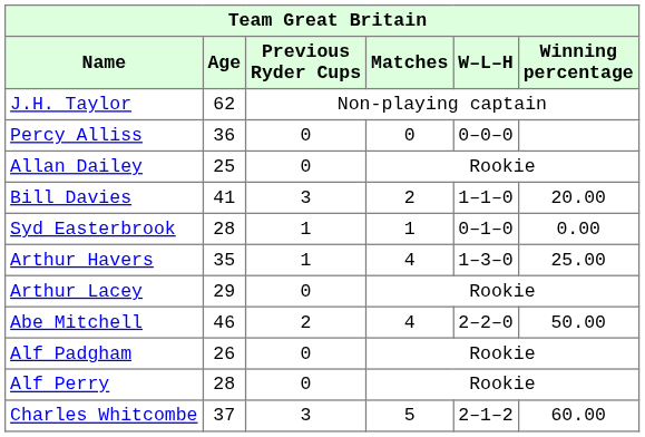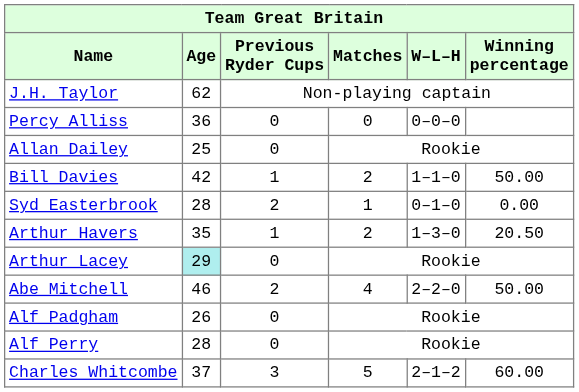Bill Davies | Age: 41 -> 42
Bill Davies | Previous Ryder Cups: 3 -> 1
Bill Davies | Winning percentage: 20.00 -> 50.00
Syd Easterbrook | Previous Ryder Cups: 1 -> 2
Arthur Havers | Matches: 4 -> 2
Arthur Havers | Winning percentage: 25.00 -> 20.50
Arthur Lacey | Age: no background -> paleturquoise background
